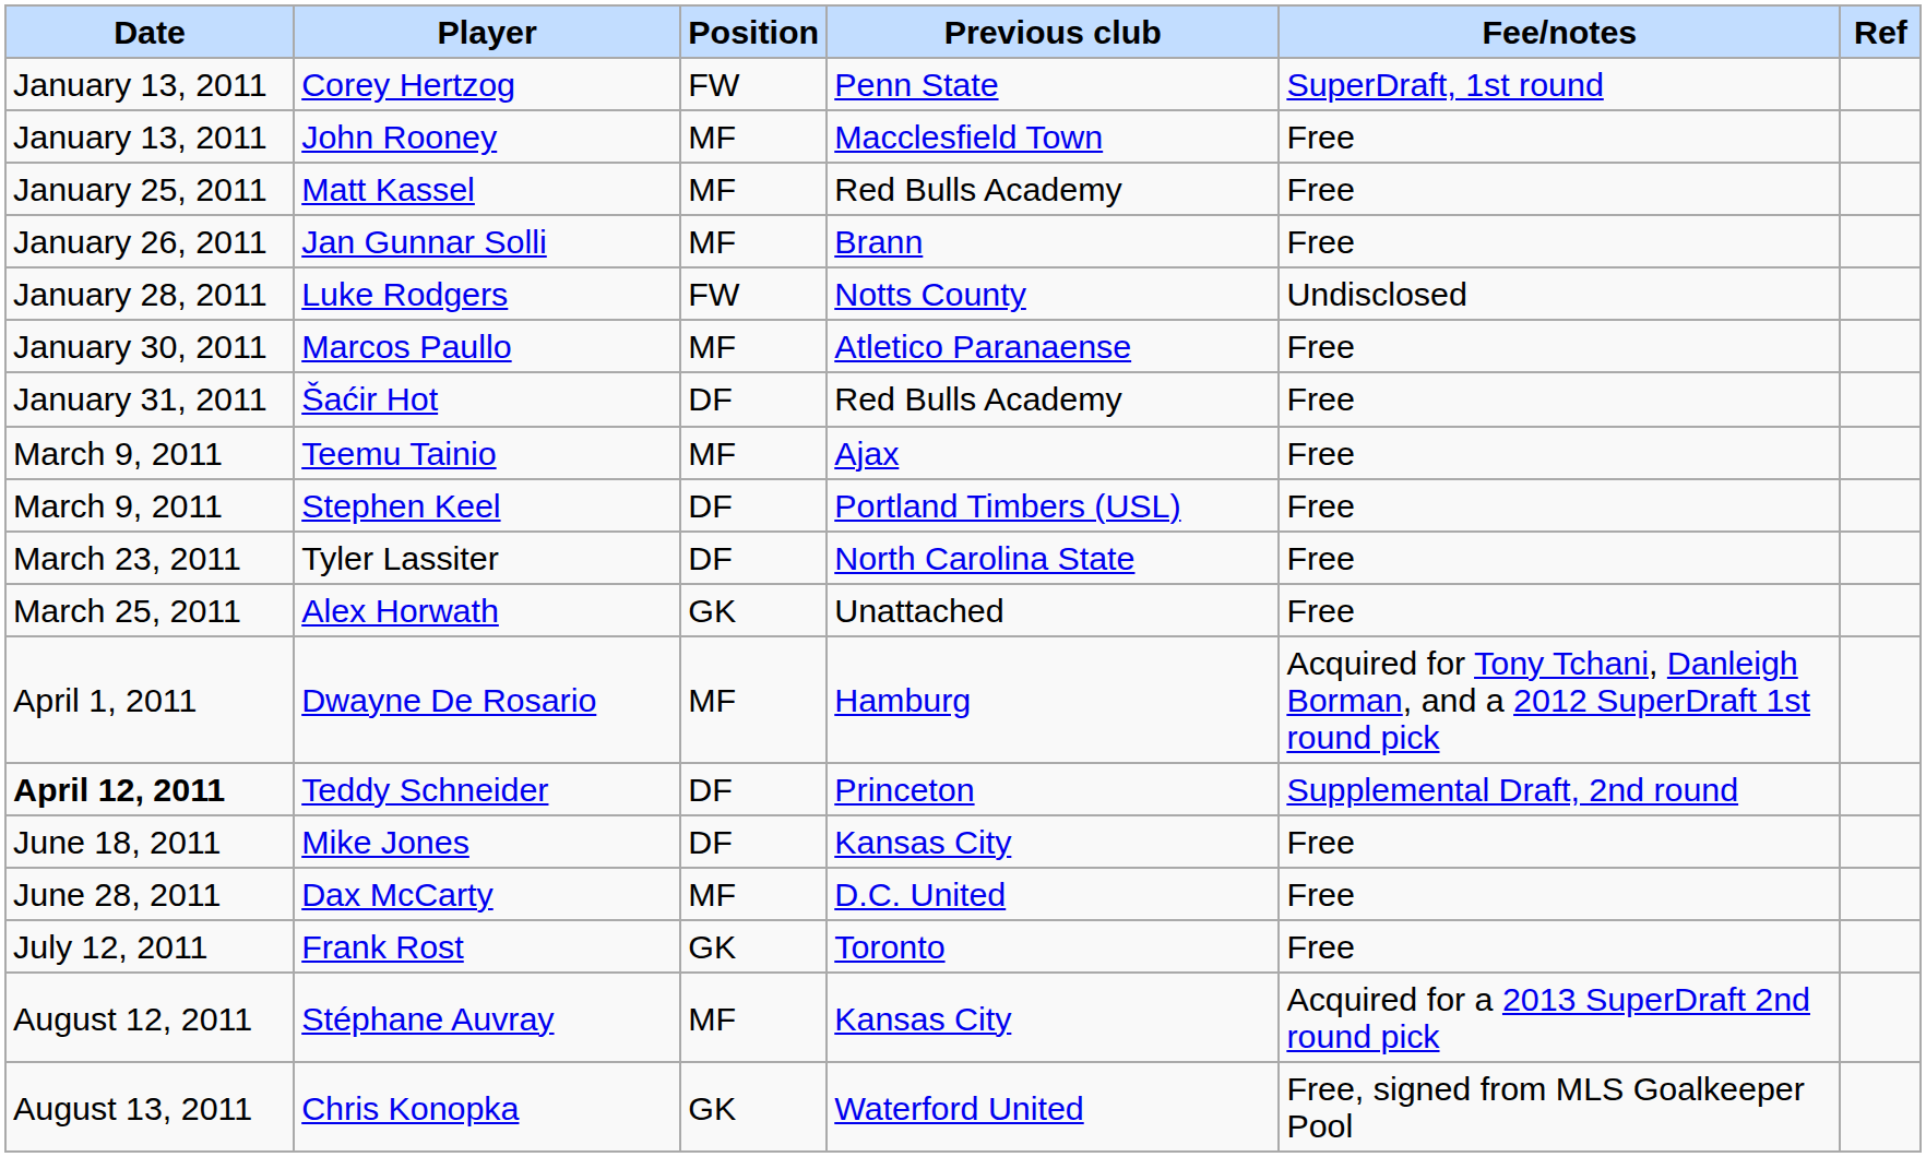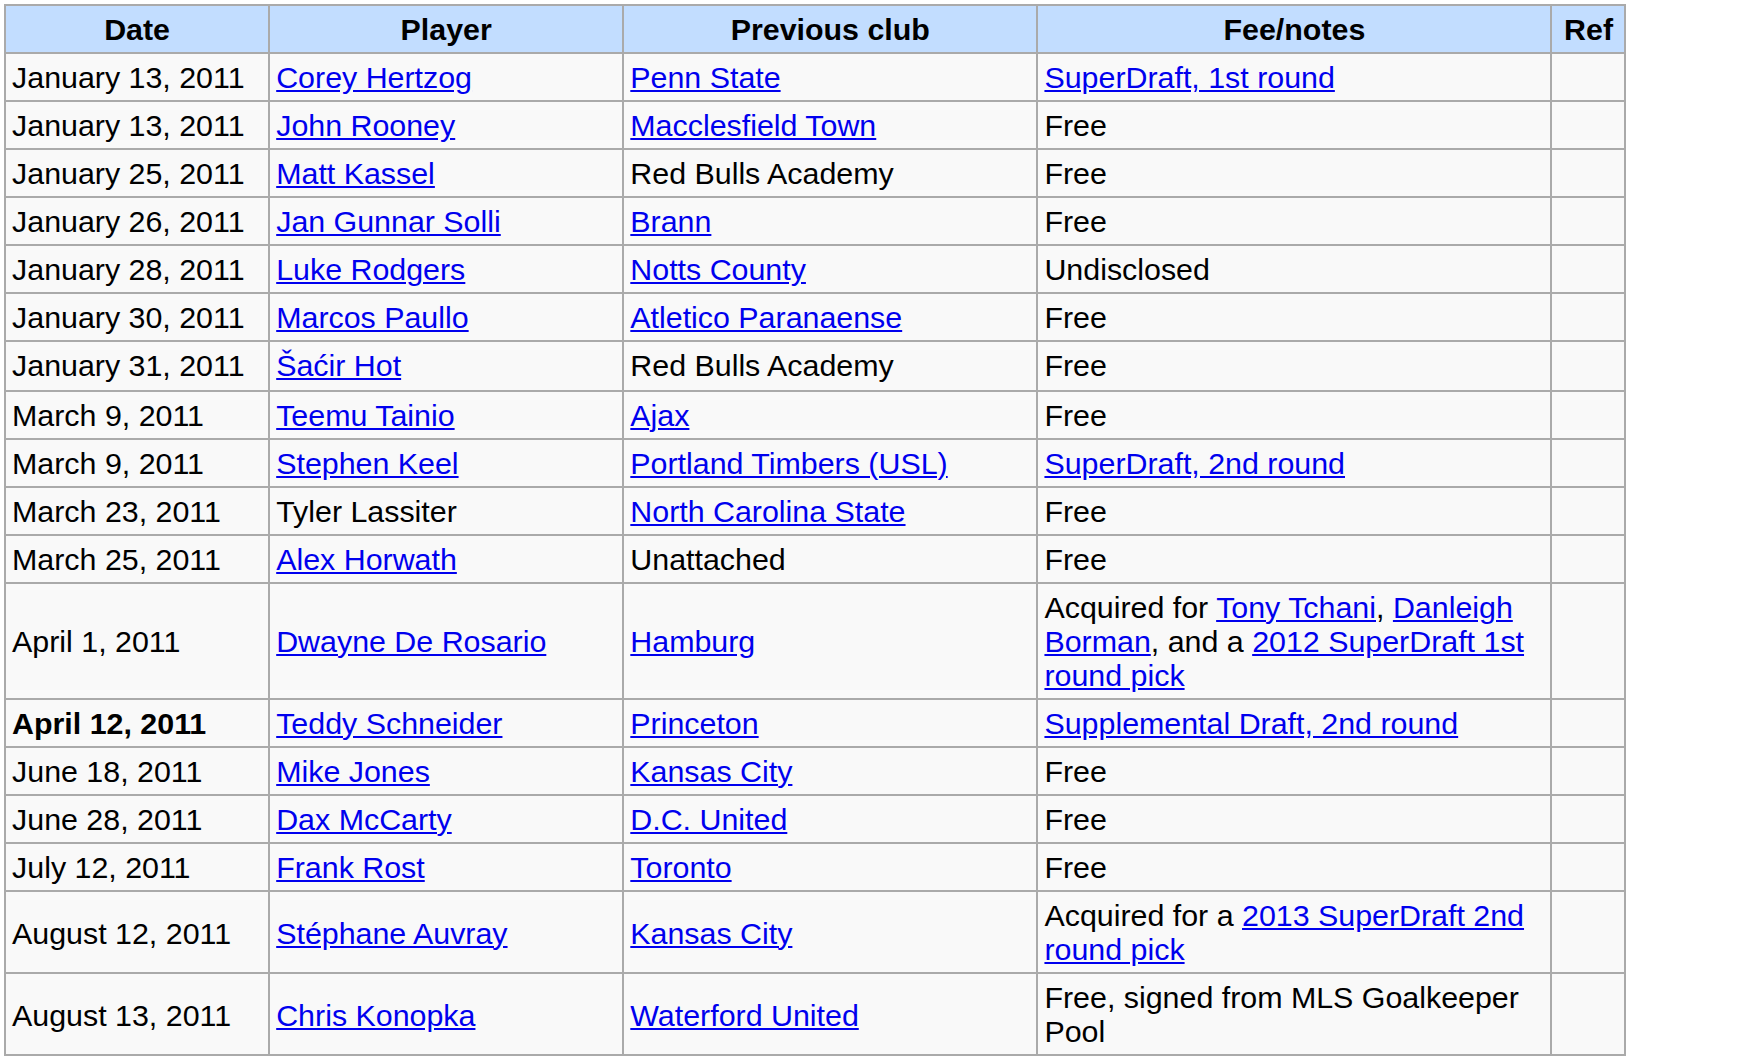- column: Position | FW | MF | MF | MF | FW | MF | DF | MF | DF | DF | GK | MF | DF | DF | MF | GK | MF | GK
Stephen Keel | Fee/notes: Free -> SuperDraft, 2nd round
